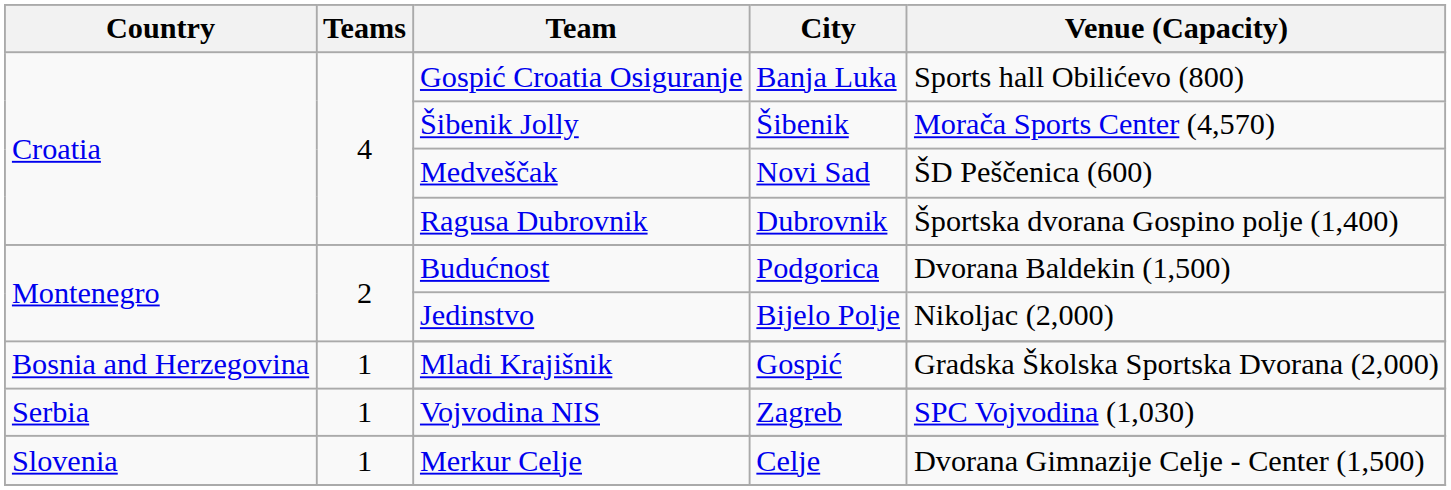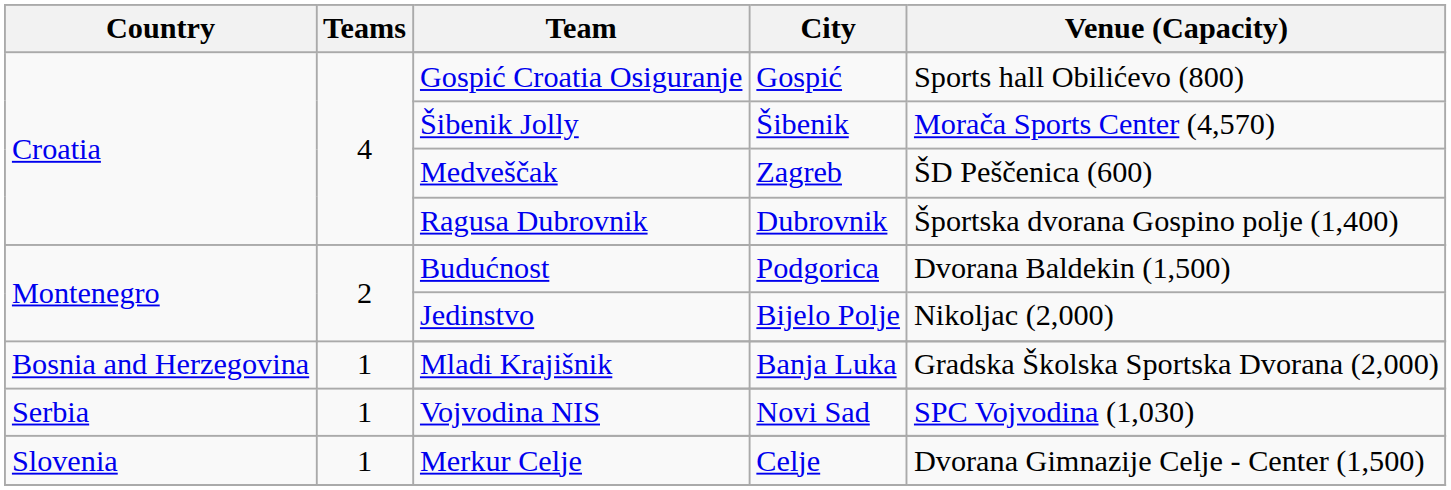Gospić Croatia Osiguranje | City: Banja Luka -> Gospić
Medveščak | City: Novi Sad -> Zagreb
Mladi Krajišnik | City: Gospić -> Banja Luka
Vojvodina NIS | City: Zagreb -> Novi Sad
